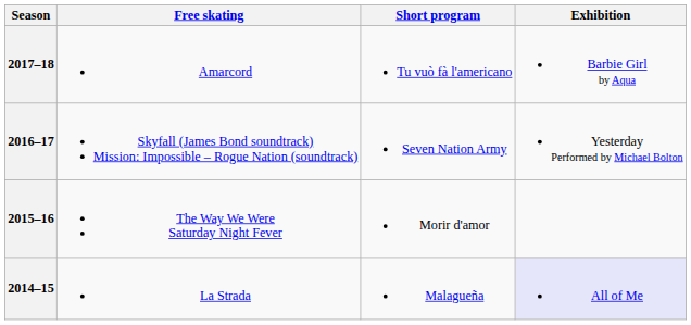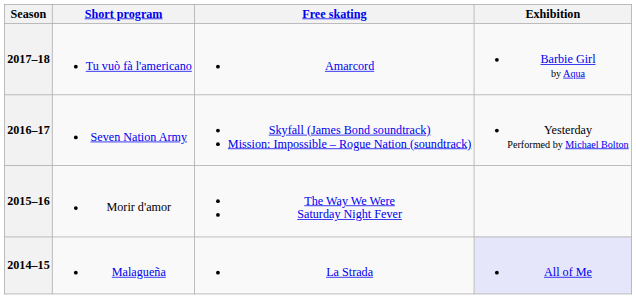columns swapped: Short program <-> Free skating
